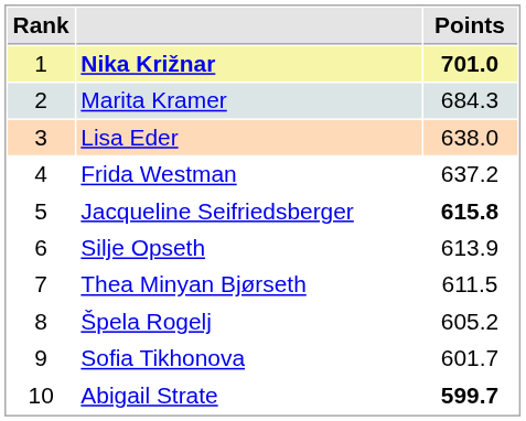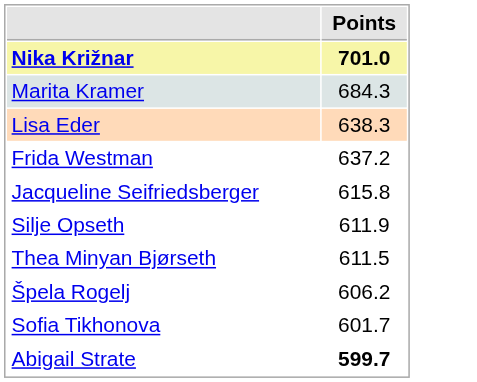- column: Rank | 1 | 2 | 3 | 4 | 5 | 6 | 7 | 8 | 9 | 10
Lisa Eder | Points: 638.0 -> 638.3
Jacqueline Seifriedsberger | Points: bold -> normal
Silje Opseth | Points: 613.9 -> 611.9
Špela Rogelj | Points: 605.2 -> 606.2
